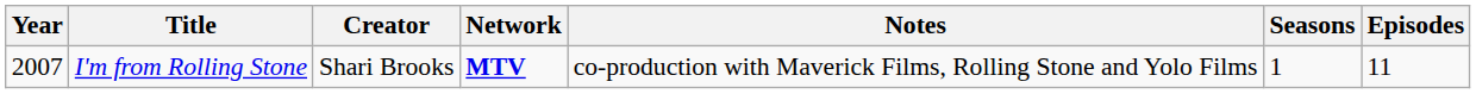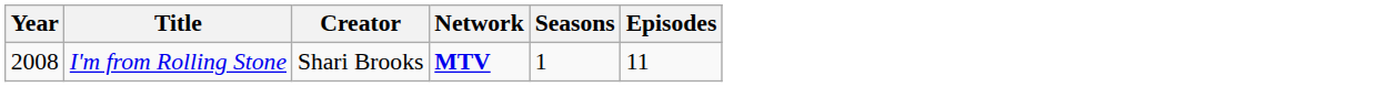- column: Notes | co-production with Maverick Films, Rolling Stone and Yolo Films
I'm from Rolling Stone | Year: 2007 -> 2008
